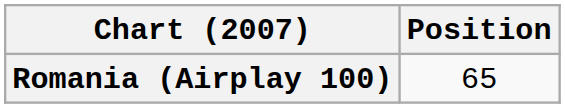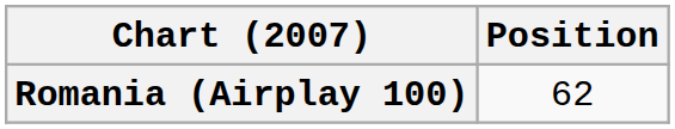Romania (Airplay 100) | Position: 65 -> 62
